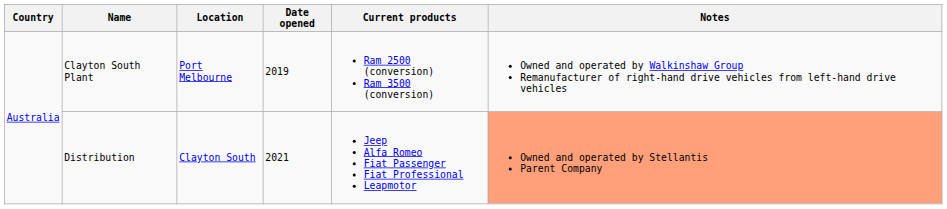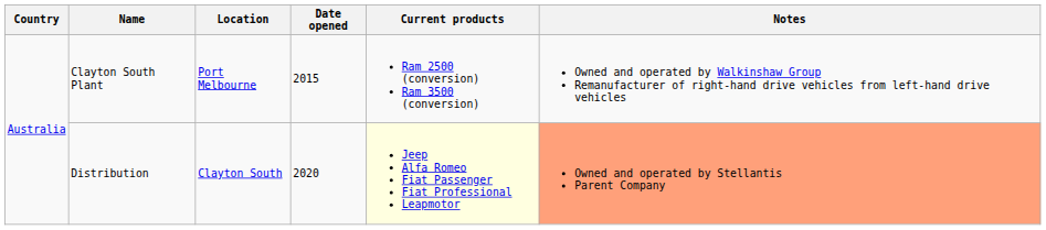Clayton South Plant | Date opened: 2019 -> 2015
Distribution | Date opened: 2021 -> 2020
Distribution | Current products: no background -> lightyellow background
